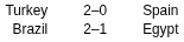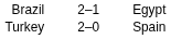rows swapped: Brazil <-> Turkey
